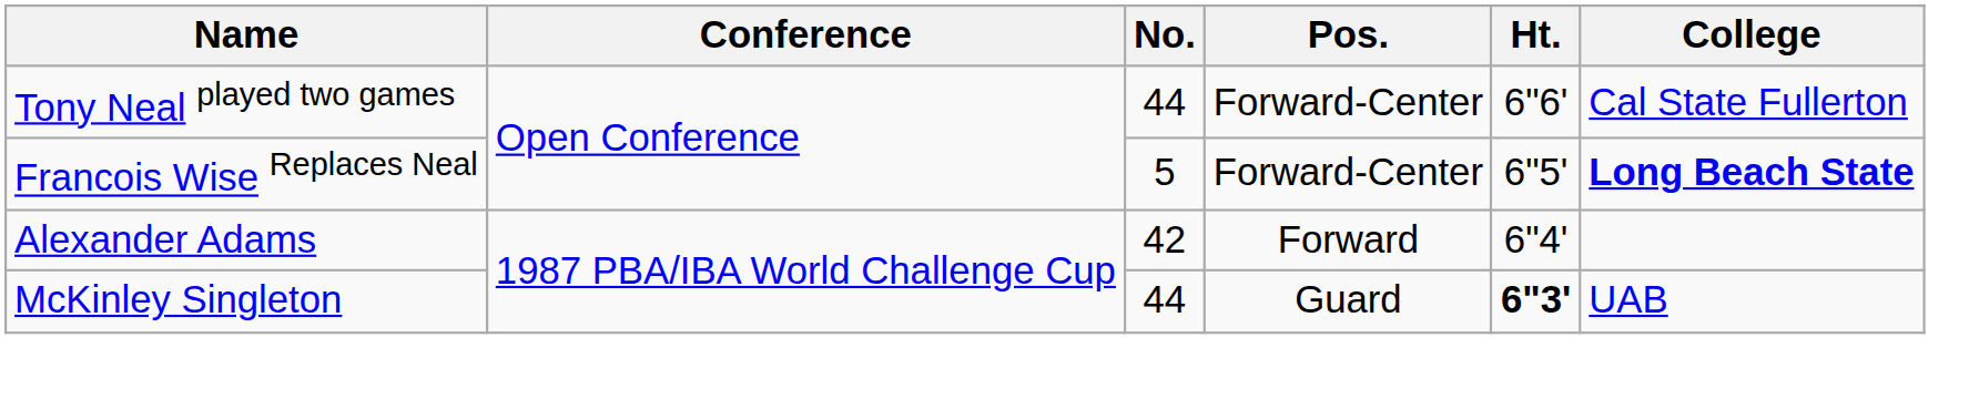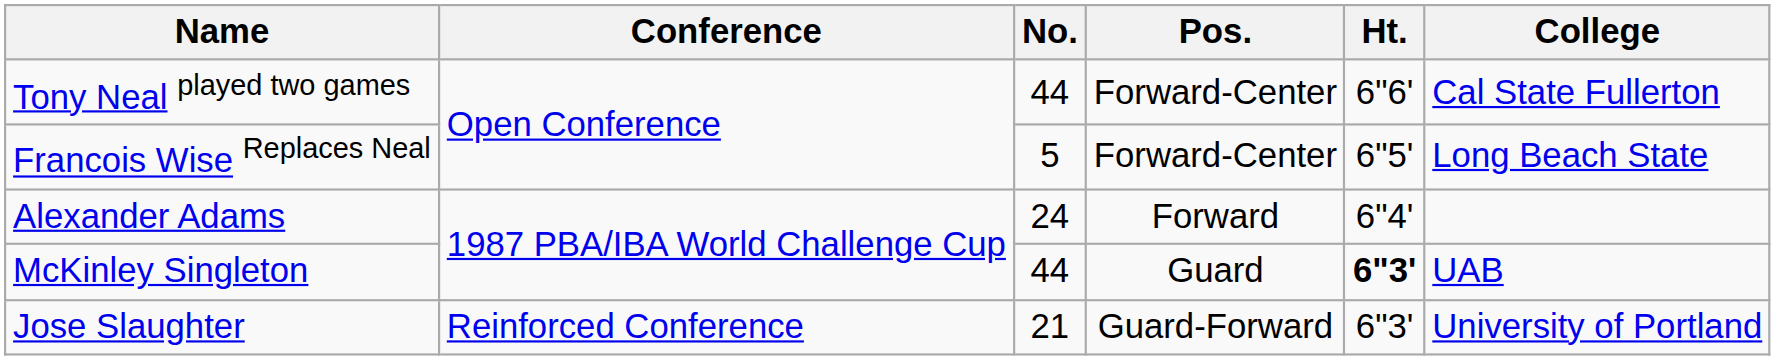Francois Wise Replaces Neal | College: bold -> normal
Alexander Adams | No.: 42 -> 24
+ row: Jose Slaughter | Reinforced Conference | 21 | Guard-Forward | 6"3' | University of Portland
